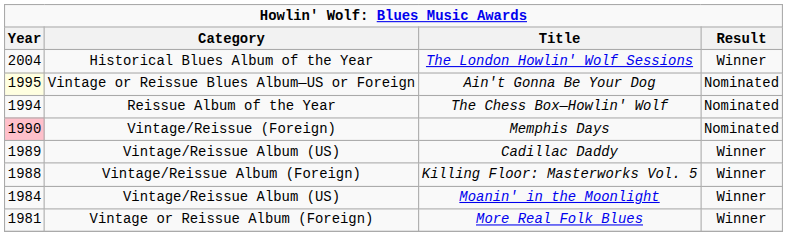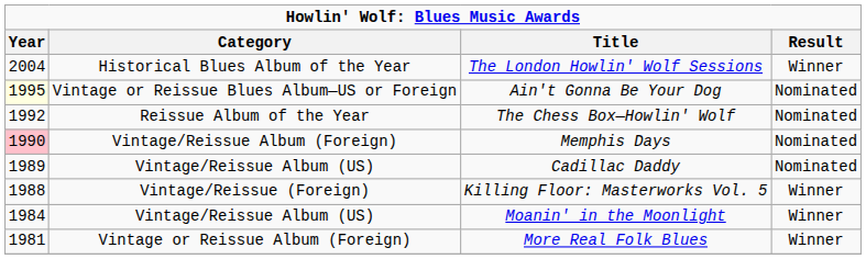The Chess Box—Howlin' Wolf | Year: 1994 -> 1992
Memphis Days | Category: Vintage/Reissue (Foreign) -> Vintage/Reissue Album (Foreign)
Cadillac Daddy | Result: Winner -> Nominated
Killing Floor: Masterworks Vol. 5 | Category: Vintage/Reissue Album (Foreign) -> Vintage/Reissue (Foreign)
